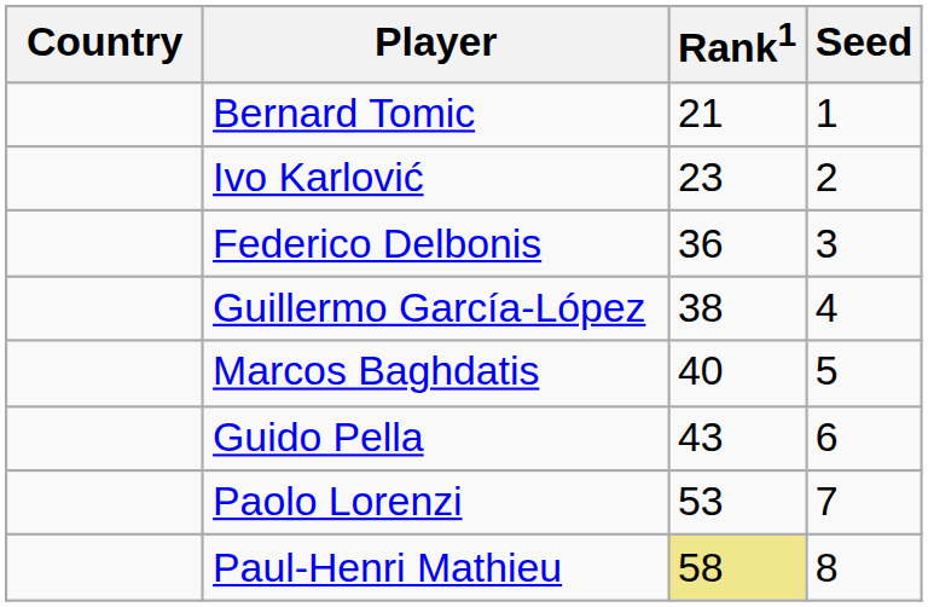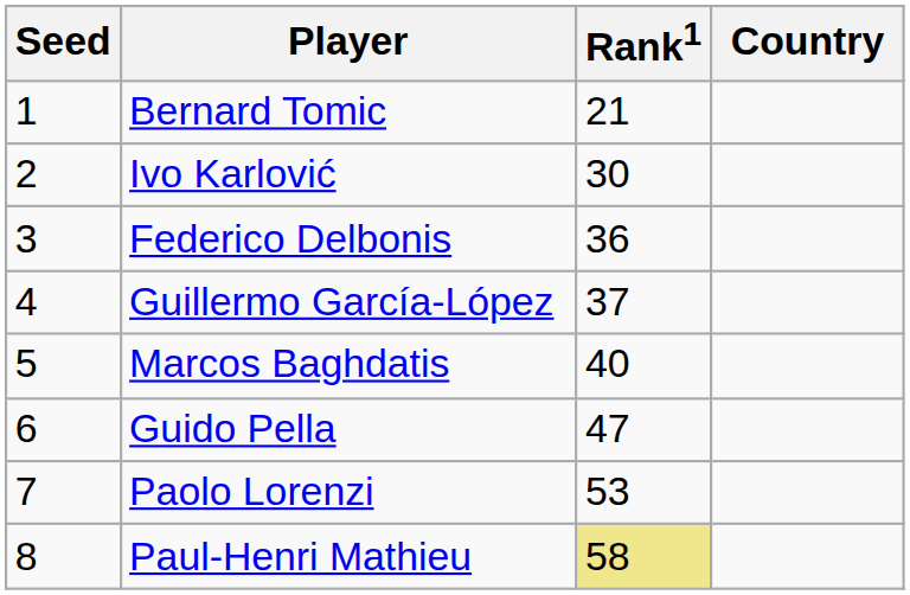columns swapped: Country <-> Seed
Ivo Karlović | Rank1: 23 -> 30
Guillermo García-López | Rank1: 38 -> 37
Guido Pella | Rank1: 43 -> 47
